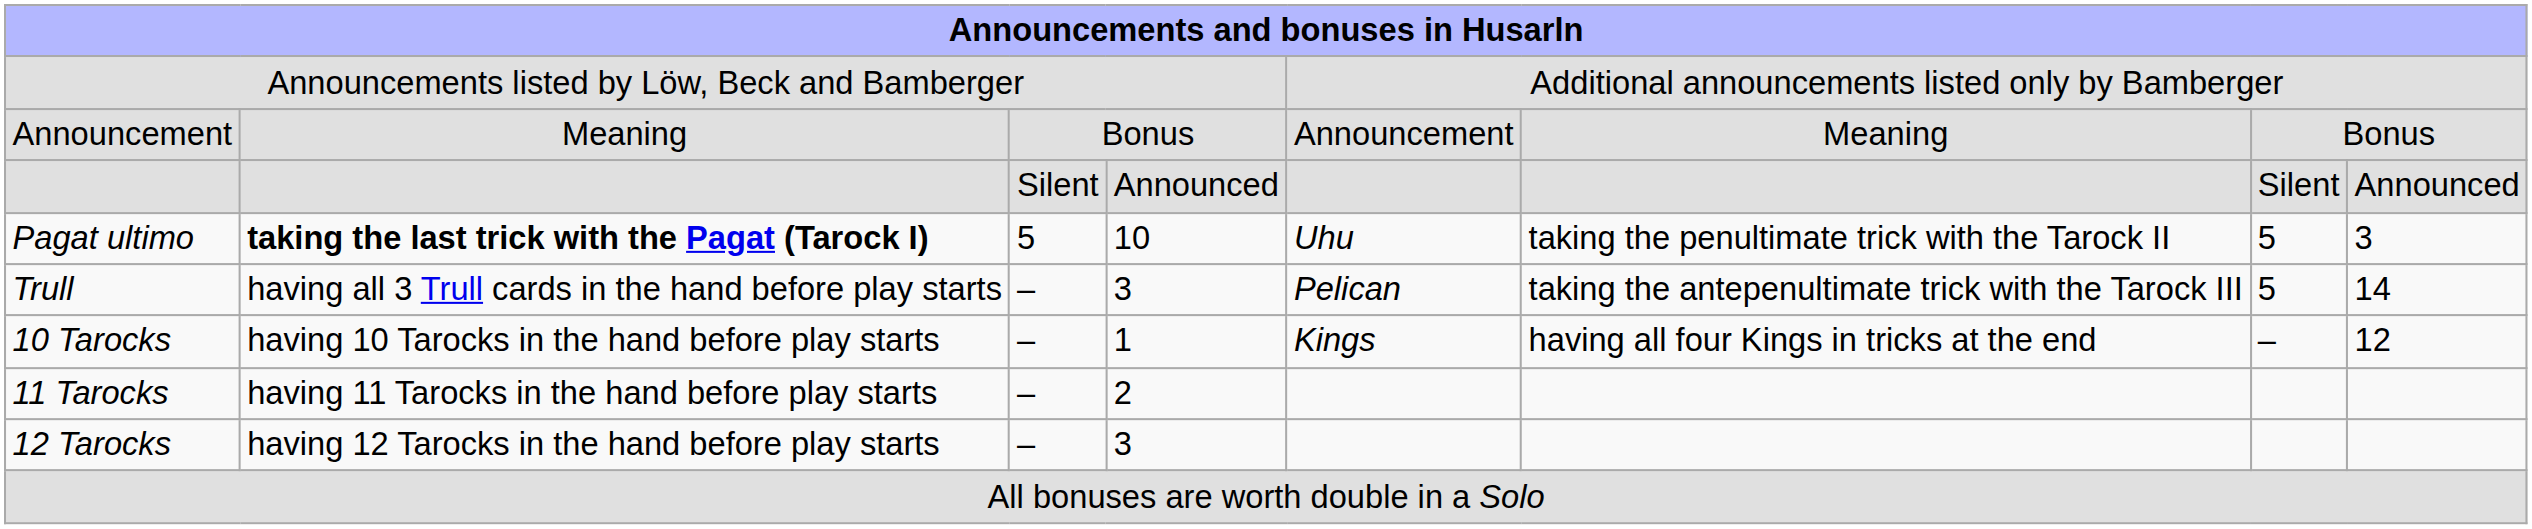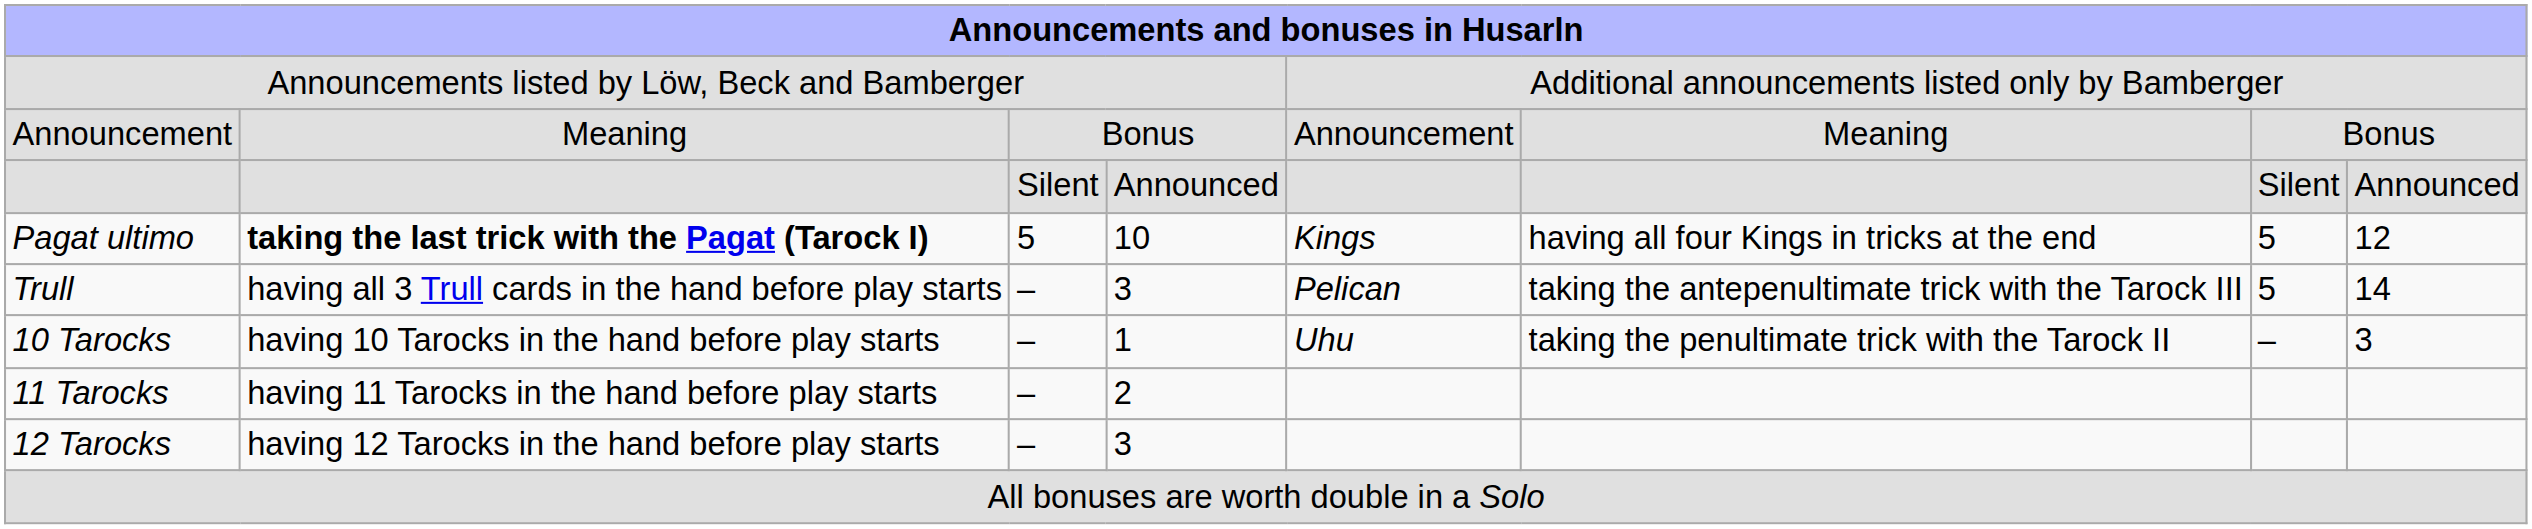Pagat ultimo | column 5: Uhu -> Kings
Pagat ultimo | column 6: taking the penultimate trick with the Tarock II -> having all four Kings in tricks at the end
Pagat ultimo | column 8: 3 -> 12
10 Tarocks | column 5: Kings -> Uhu
10 Tarocks | column 6: having all four Kings in tricks at the end -> taking the penultimate trick with the Tarock II
10 Tarocks | column 8: 12 -> 3
